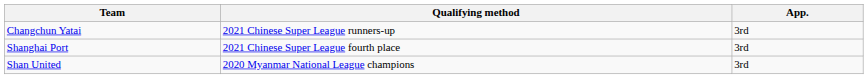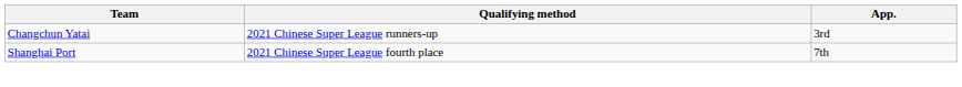Shanghai Port | App.: 3rd -> 7th
- row: Shan United | 2020 Myanmar National League champions | 3rd
